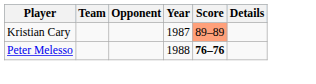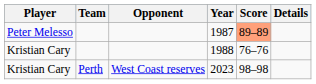1987 | Player: Kristian Cary -> Peter Melesso
1988 | Player: Peter Melesso -> Kristian Cary
1988 | Score: bold -> normal
+ row: Kristian Cary | Perth | West Coast reserves | 2023 | 98–98
